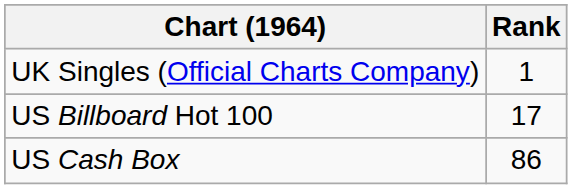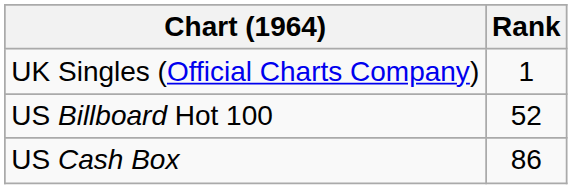US Billboard Hot 100 | Rank: 17 -> 52
